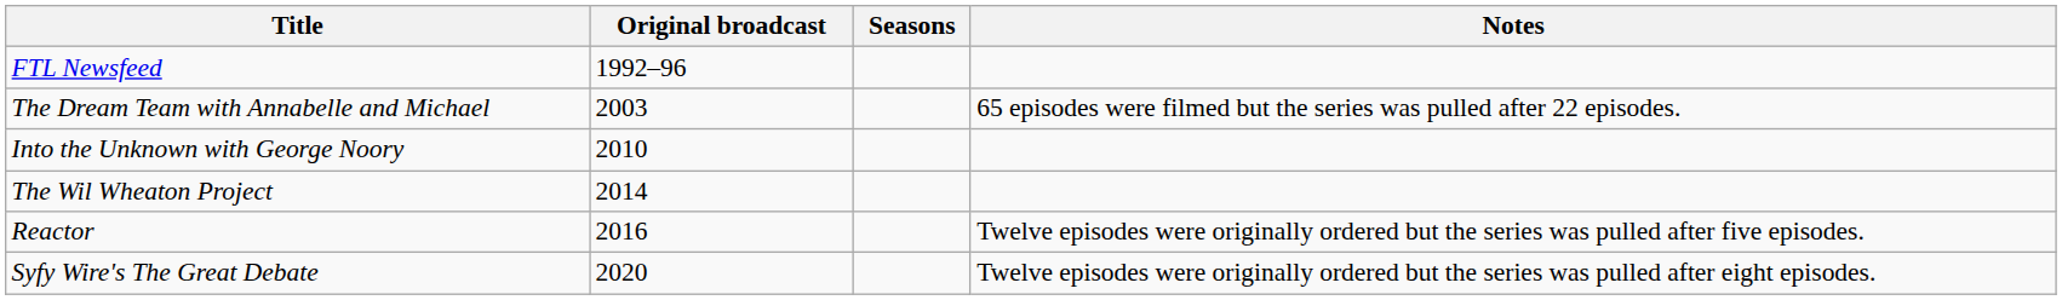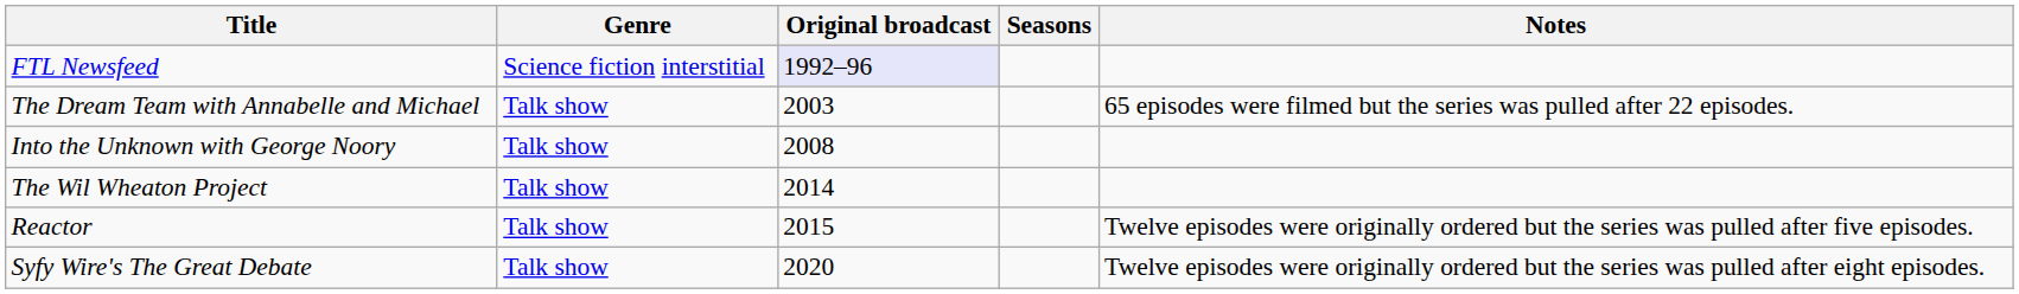+ column: Genre | Science fiction interstitial | Talk show | Talk show | Talk show | Talk show | Talk show
FTL Newsfeed | Original broadcast: no background -> lavender background
Into the Unknown with George Noory | Original broadcast: 2010 -> 2008
Reactor | Original broadcast: 2016 -> 2015
